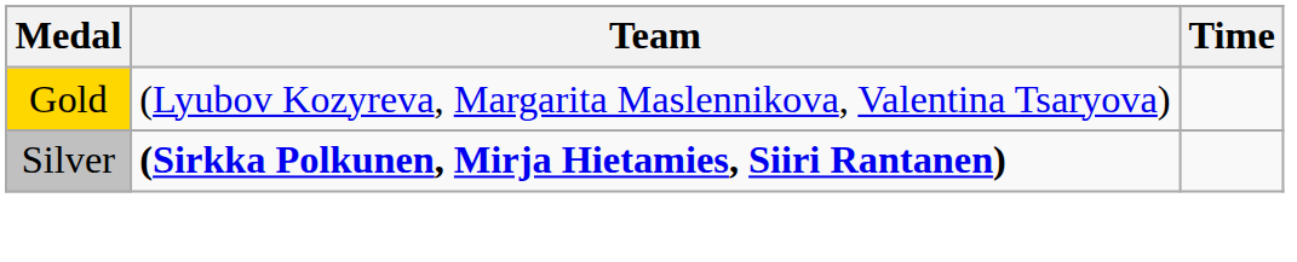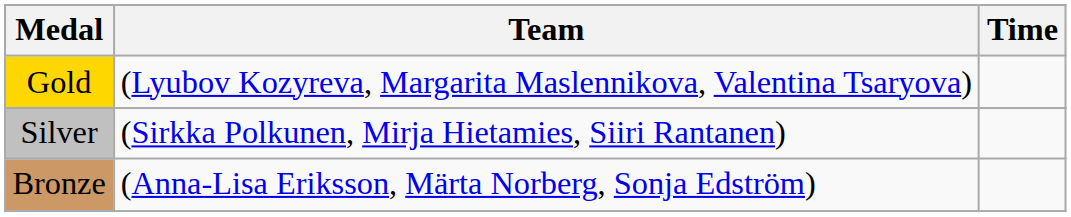Silver | Team: bold -> normal
+ row: Bronze | (Anna-Lisa Eriksson, Märta Norberg, Sonja Edström)
